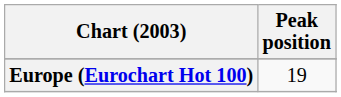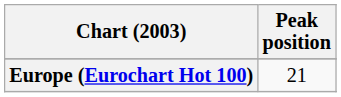Europe (Eurochart Hot 100) | Peak position: 19 -> 21
